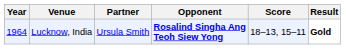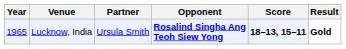Lucknow, India | Year: 1964 -> 1965
Lucknow, India | Score: normal -> bold
